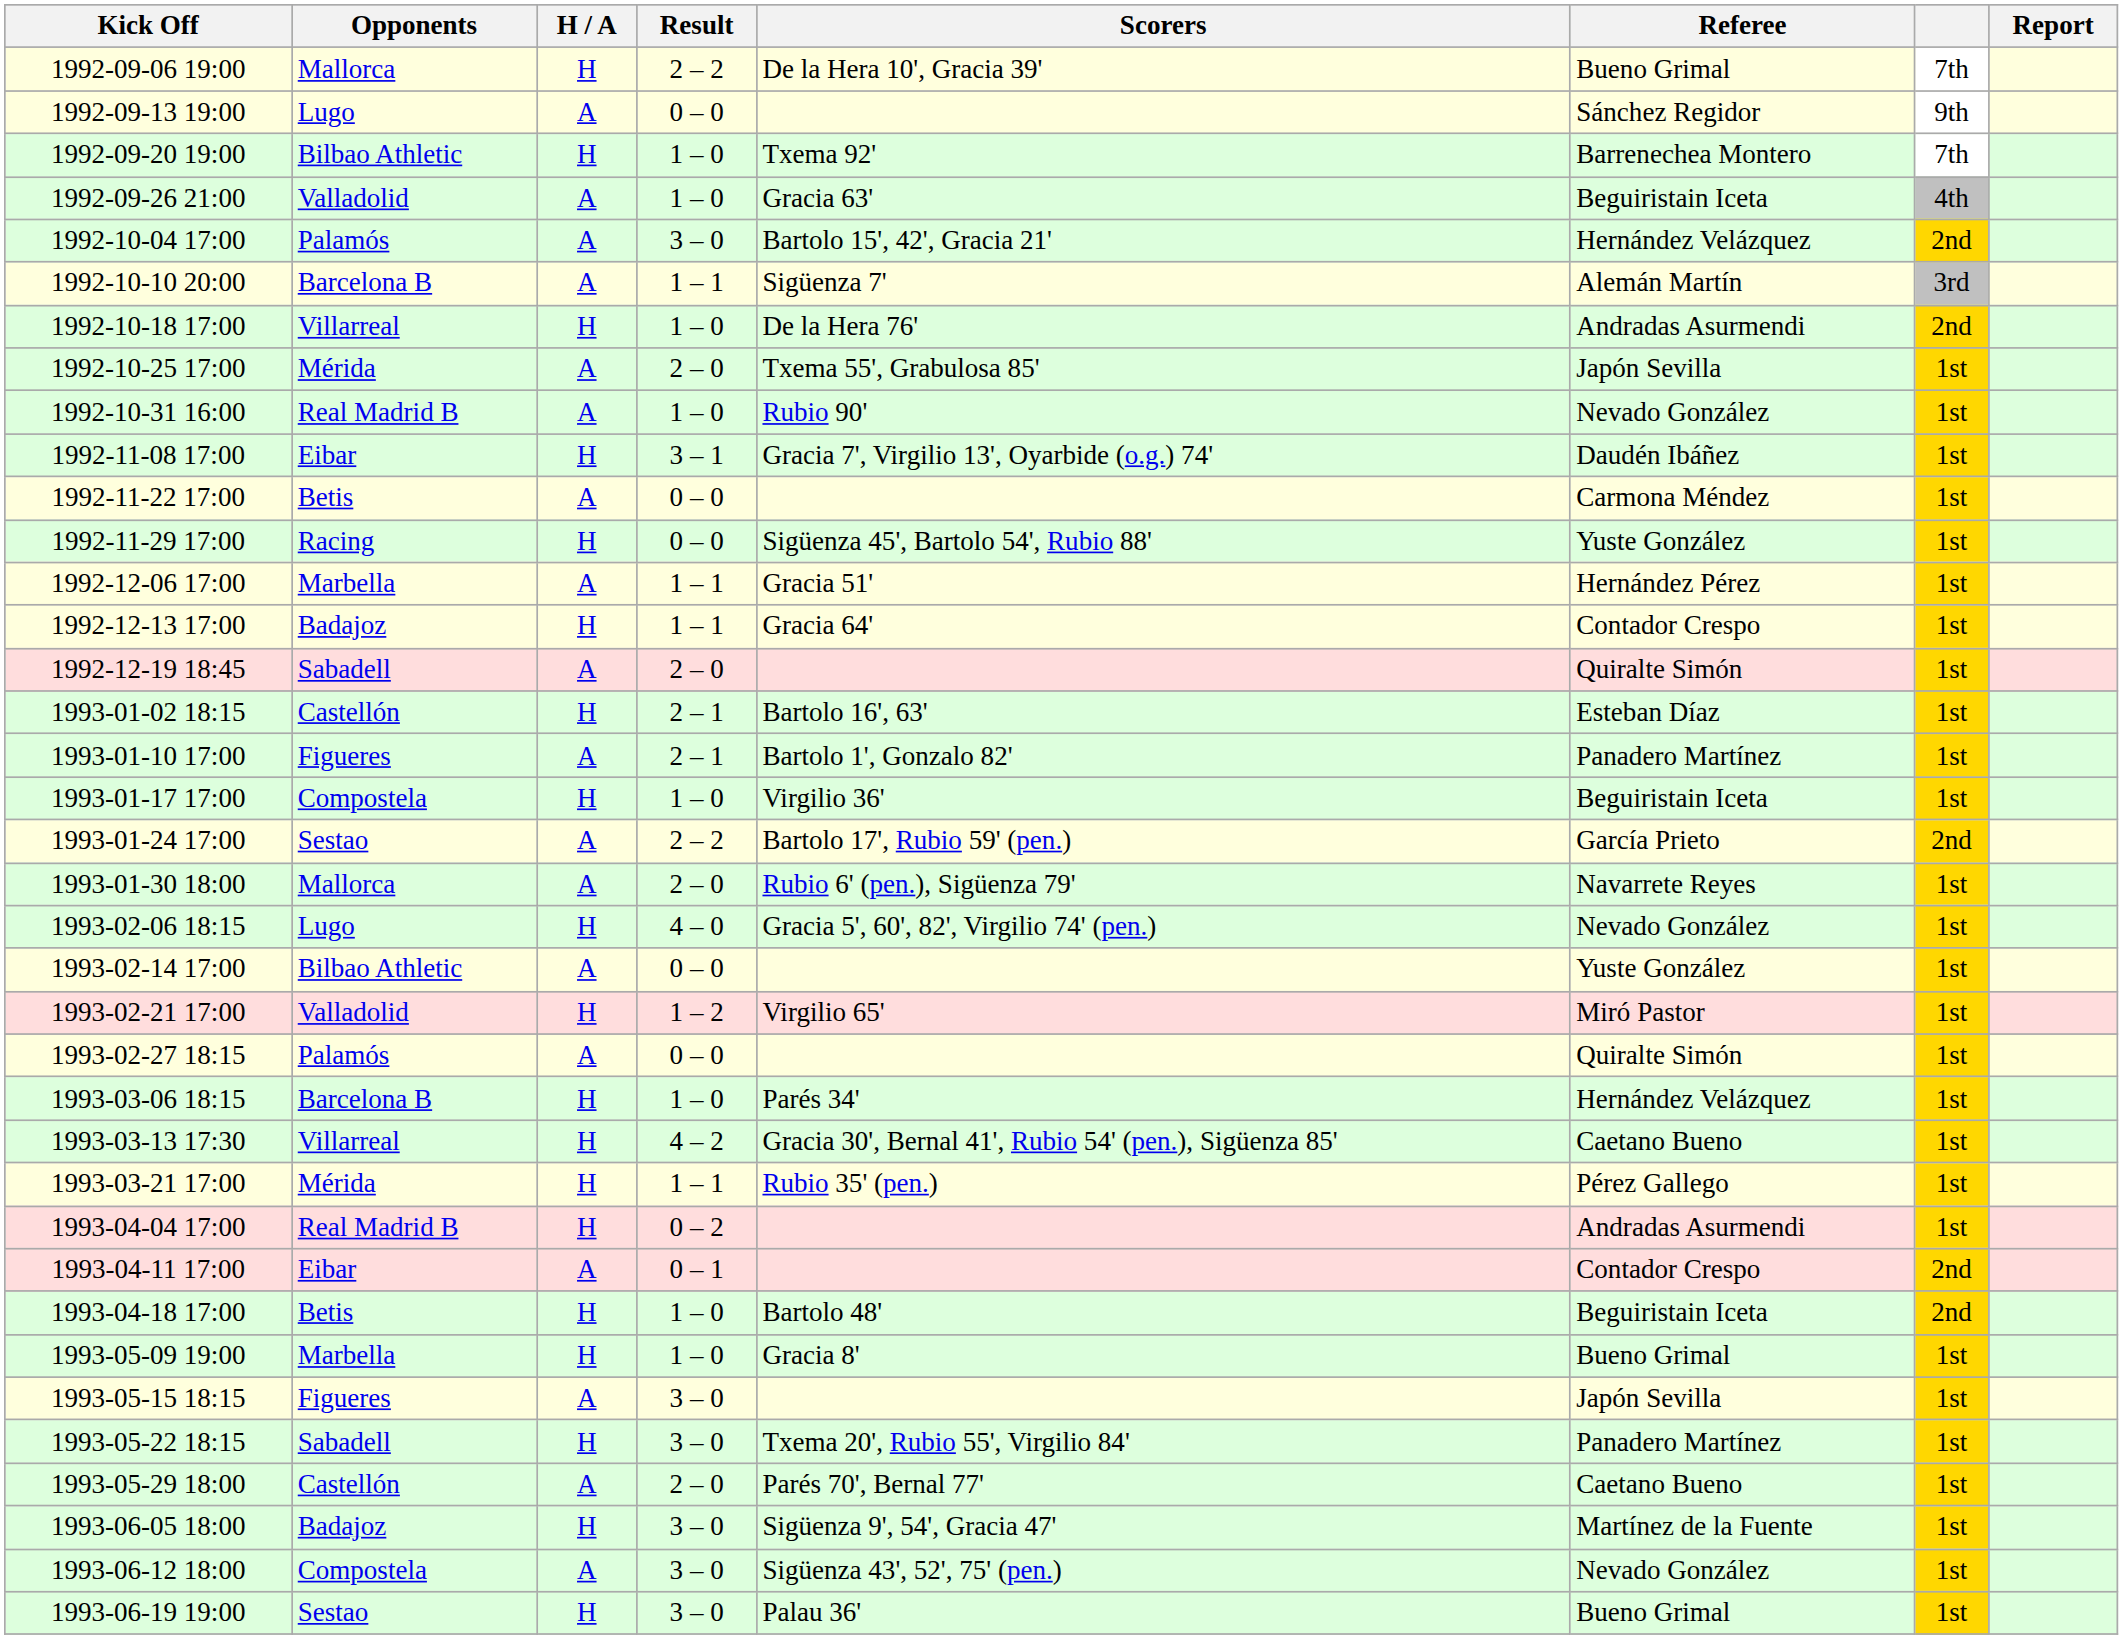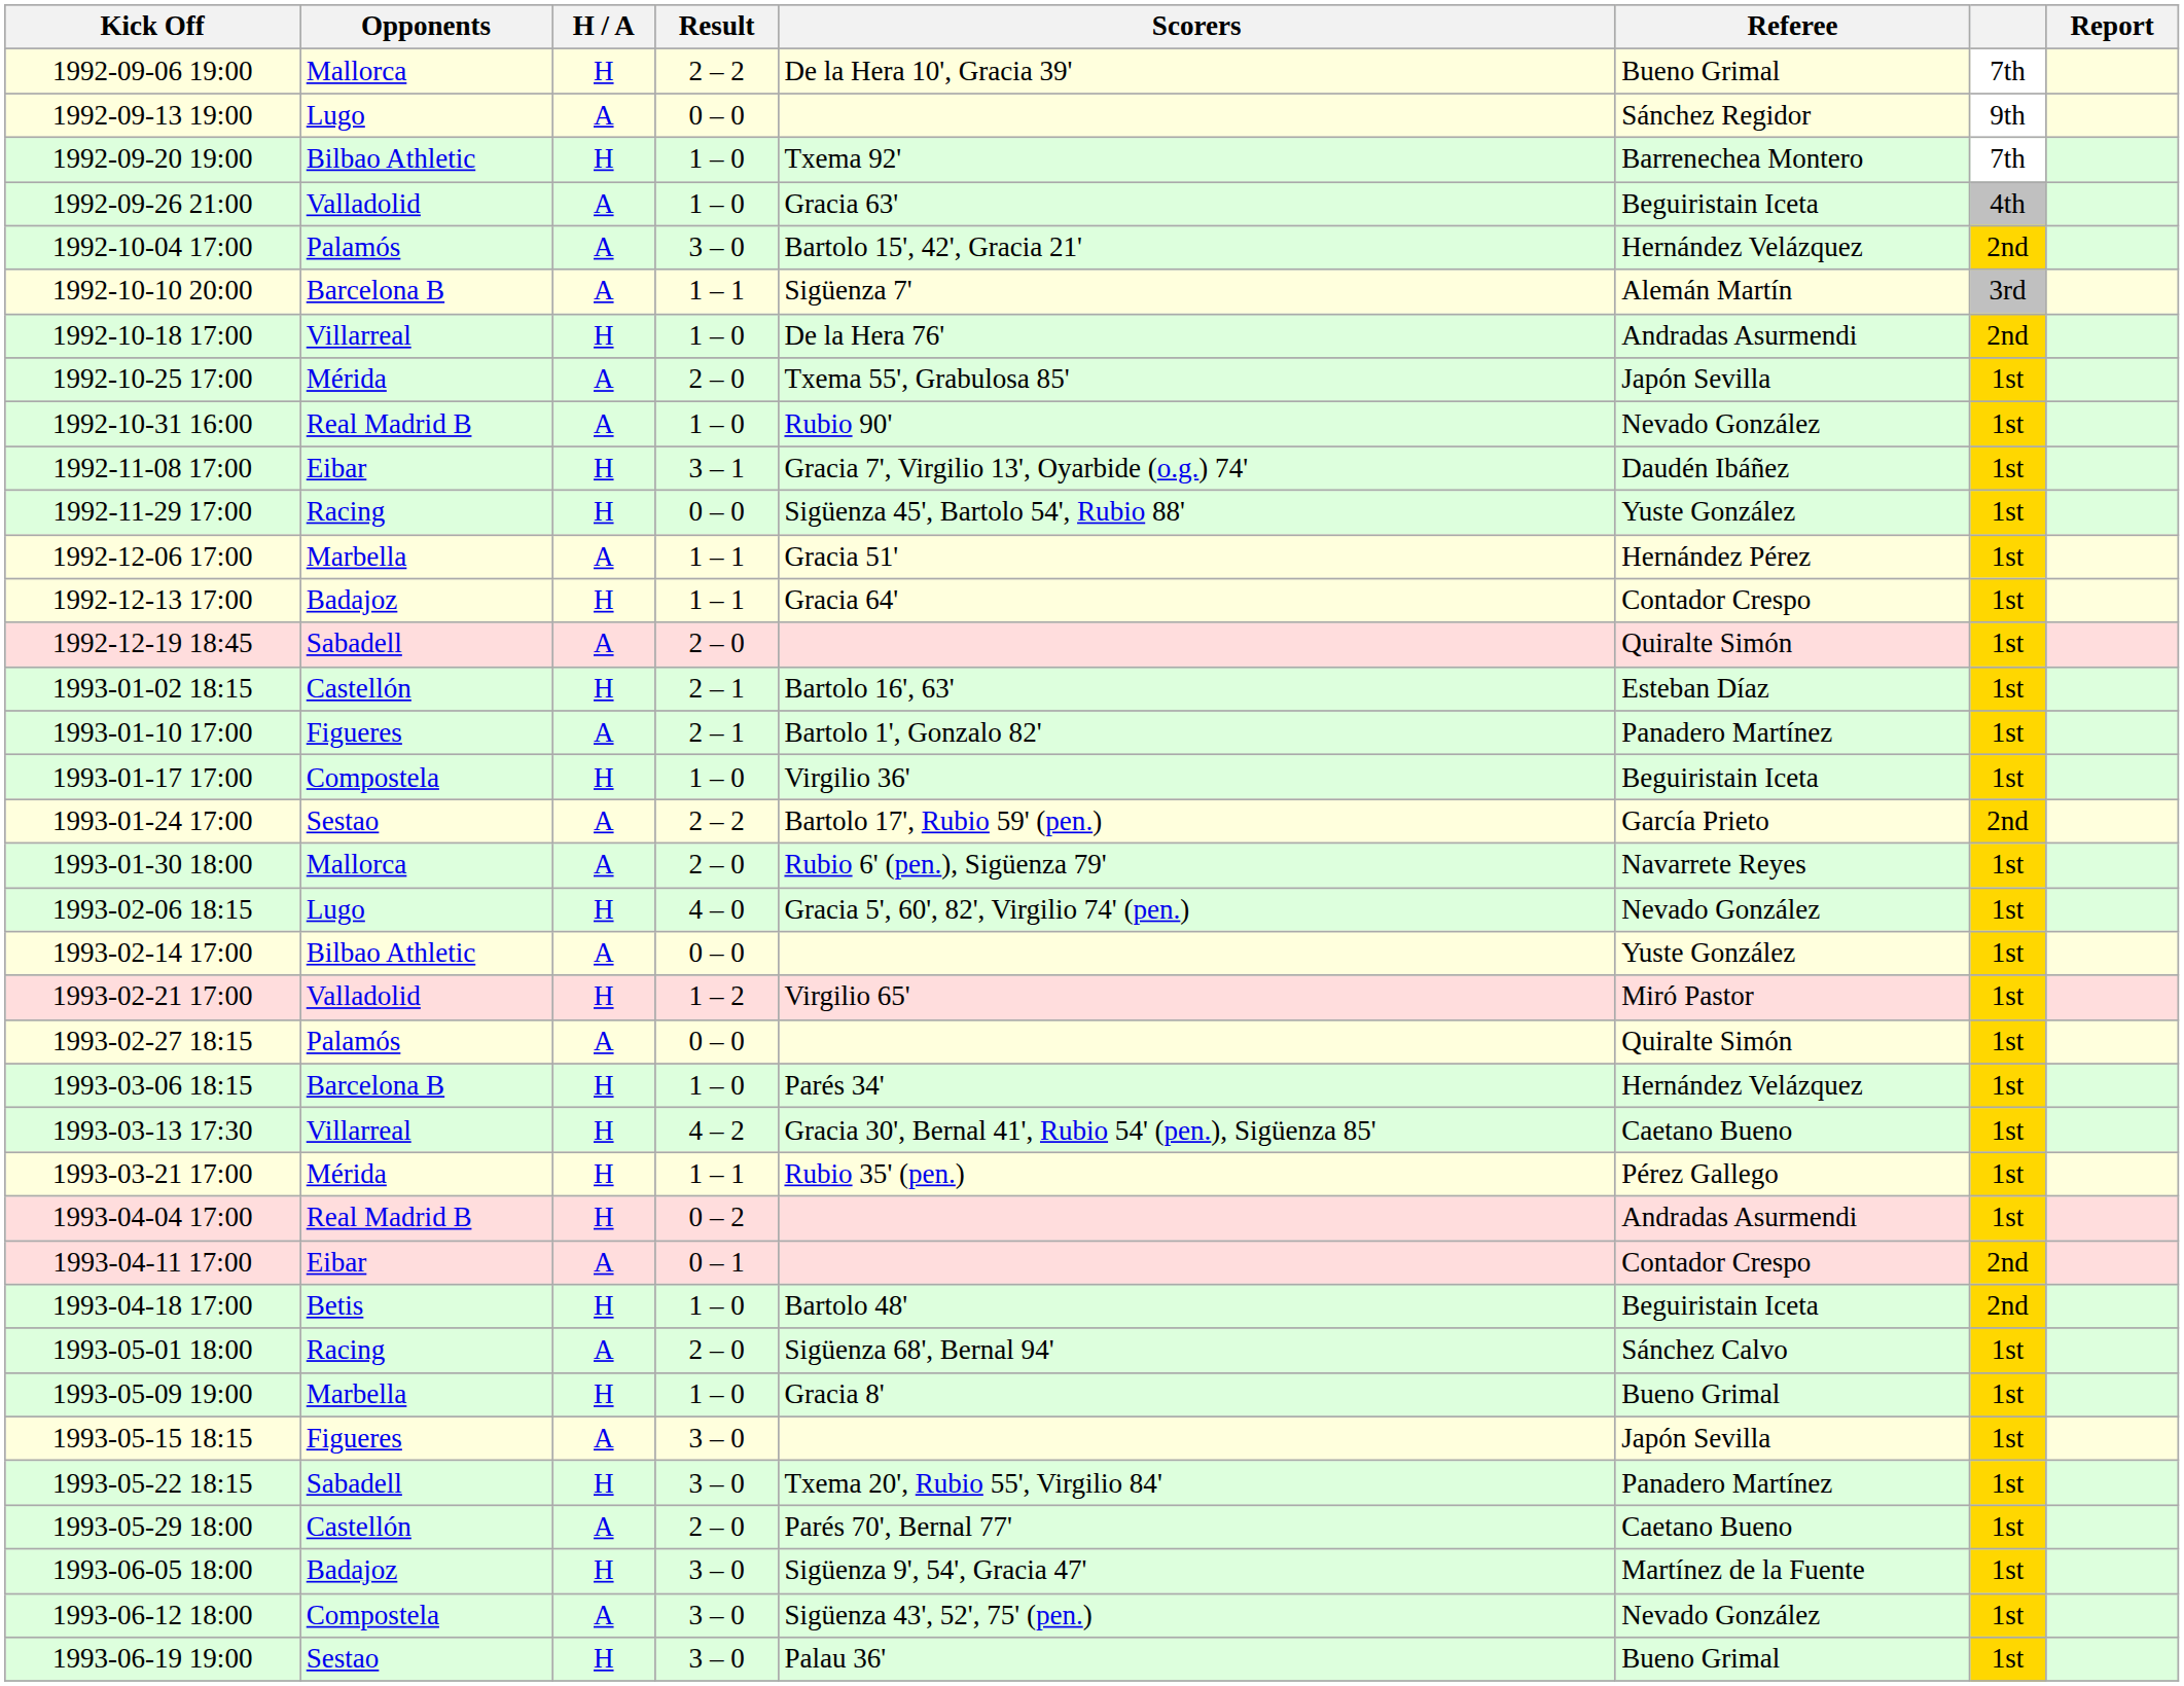- row: 1992-11-22 17:00 | Betis | A | 0 – 0 | Carmona Méndez | 1st
+ row: 1993-05-01 18:00 | Racing | A | 2 – 0 | Sigüenza 68', Bernal 94' | Sánchez Calvo | 1st
